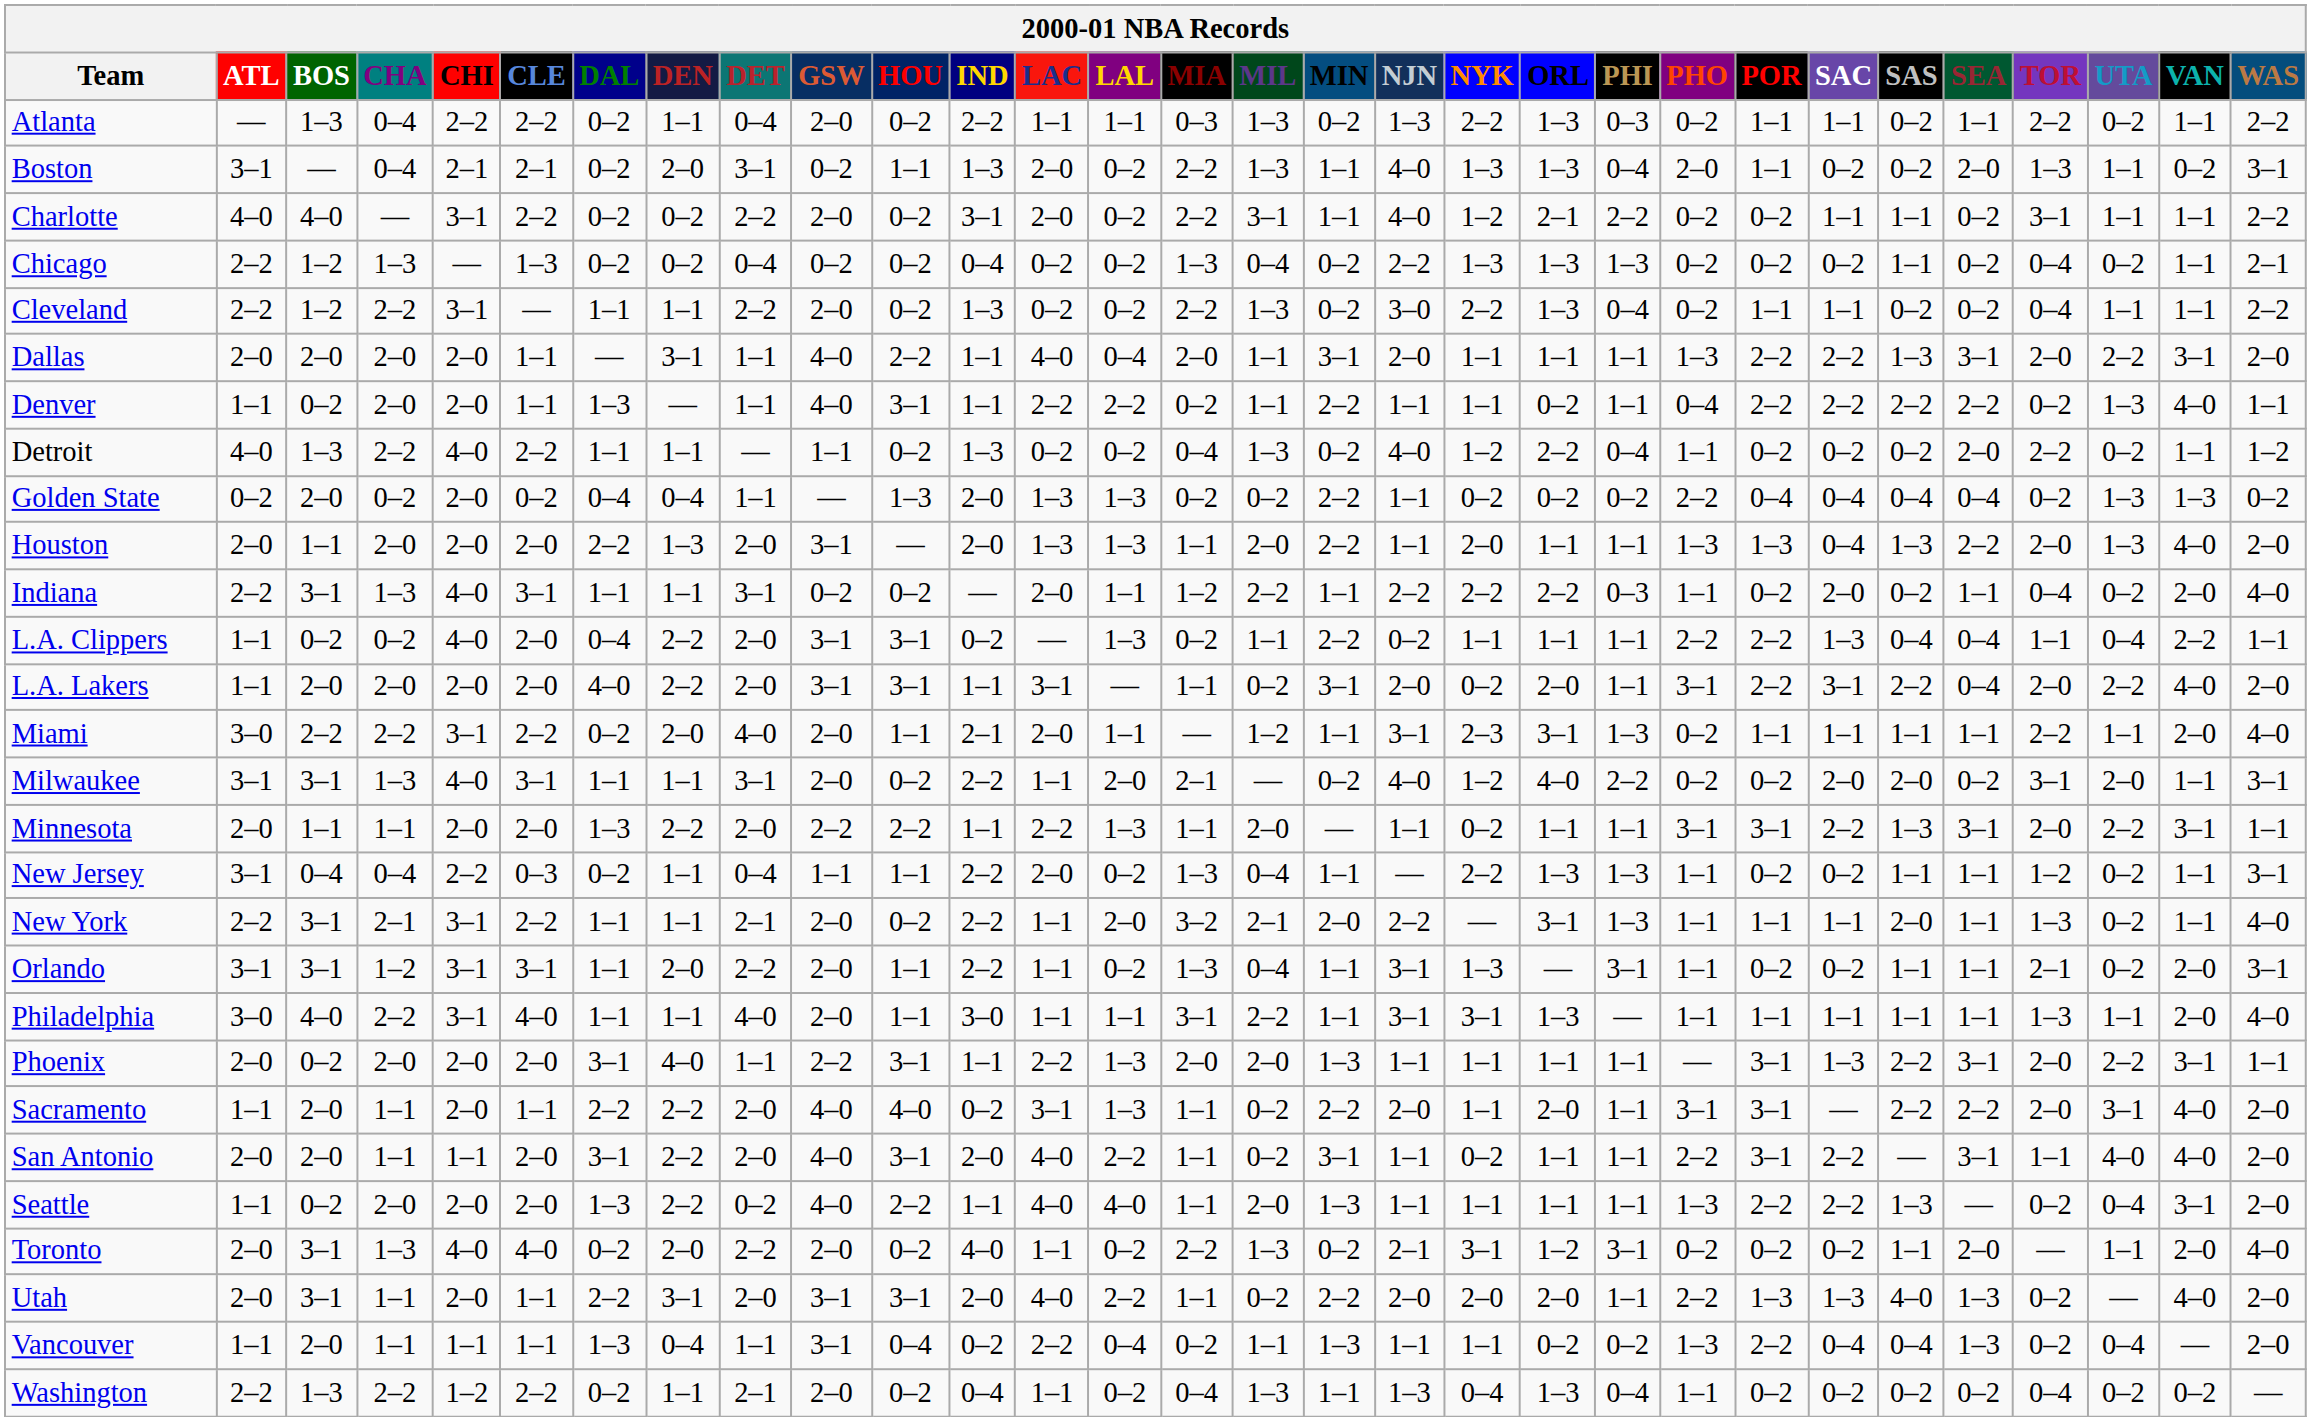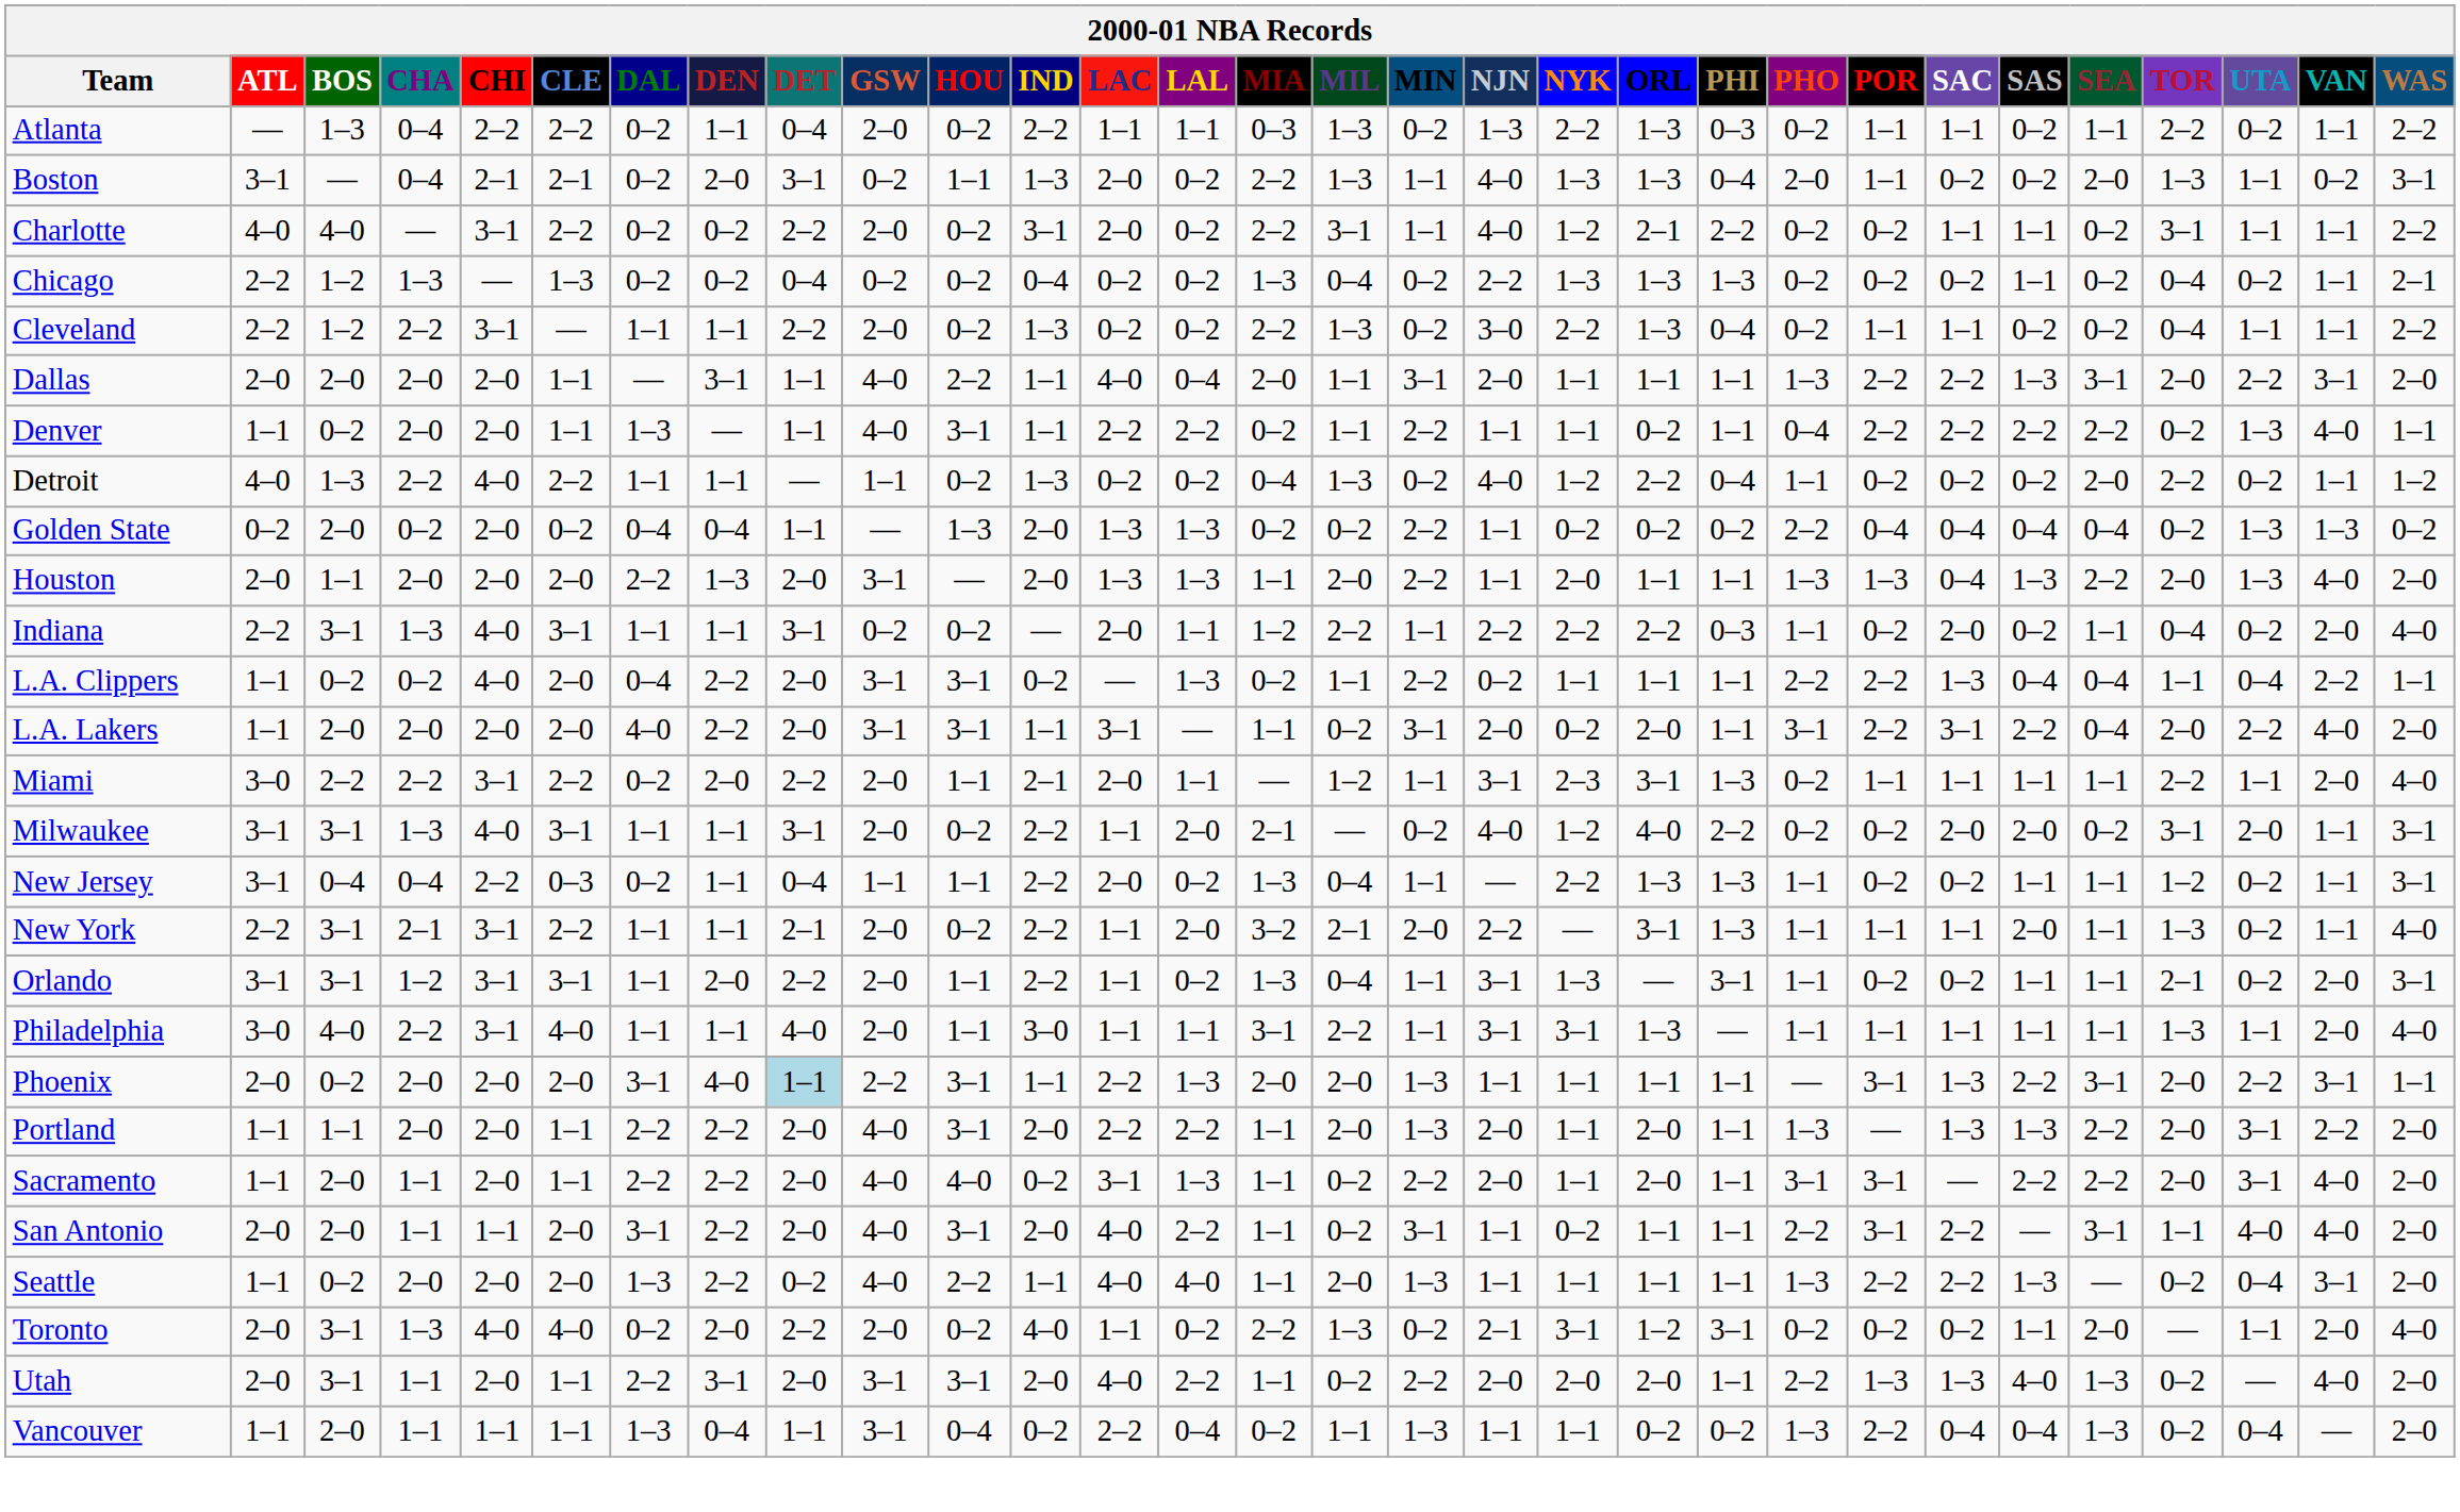Miami | DET: 4–0 -> 2–2
- row: Minnesota | 2–0 | 1–1 | 1–1 | 2–0 | 2–0 | 1–3 | 2–2 | 2–0 | 2–2 | 2–2 | 1–1 | 2–2 | 1–3 | 1–1 | 2–0 | — | 1–1 | 0–2 | 1–1 | 1–1 | 3–1 | 3–1 | 2–2 | 1–3 | 3–1 | 2–0 | 2–2 | 3–1 | 1–1
Phoenix | DET: no background -> lightblue background
+ row: Portland | 1–1 | 1–1 | 2–0 | 2–0 | 1–1 | 2–2 | 2–2 | 2–0 | 4–0 | 3–1 | 2–0 | 2–2 | 2–2 | 1–1 | 2–0 | 1–3 | 2–0 | 1–1 | 2–0 | 1–1 | 1–3 | — | 1–3 | 1–3 | 2–2 | 2–0 | 3–1 | 2–2 | 2–0
- row: Washington | 2–2 | 1–3 | 2–2 | 1–2 | 2–2 | 0–2 | 1–1 | 2–1 | 2–0 | 0–2 | 0–4 | 1–1 | 0–2 | 0–4 | 1–3 | 1–1 | 1–3 | 0–4 | 1–3 | 0–4 | 1–1 | 0–2 | 0–2 | 0–2 | 0–2 | 0–4 | 0–2 | 0–2 | —
